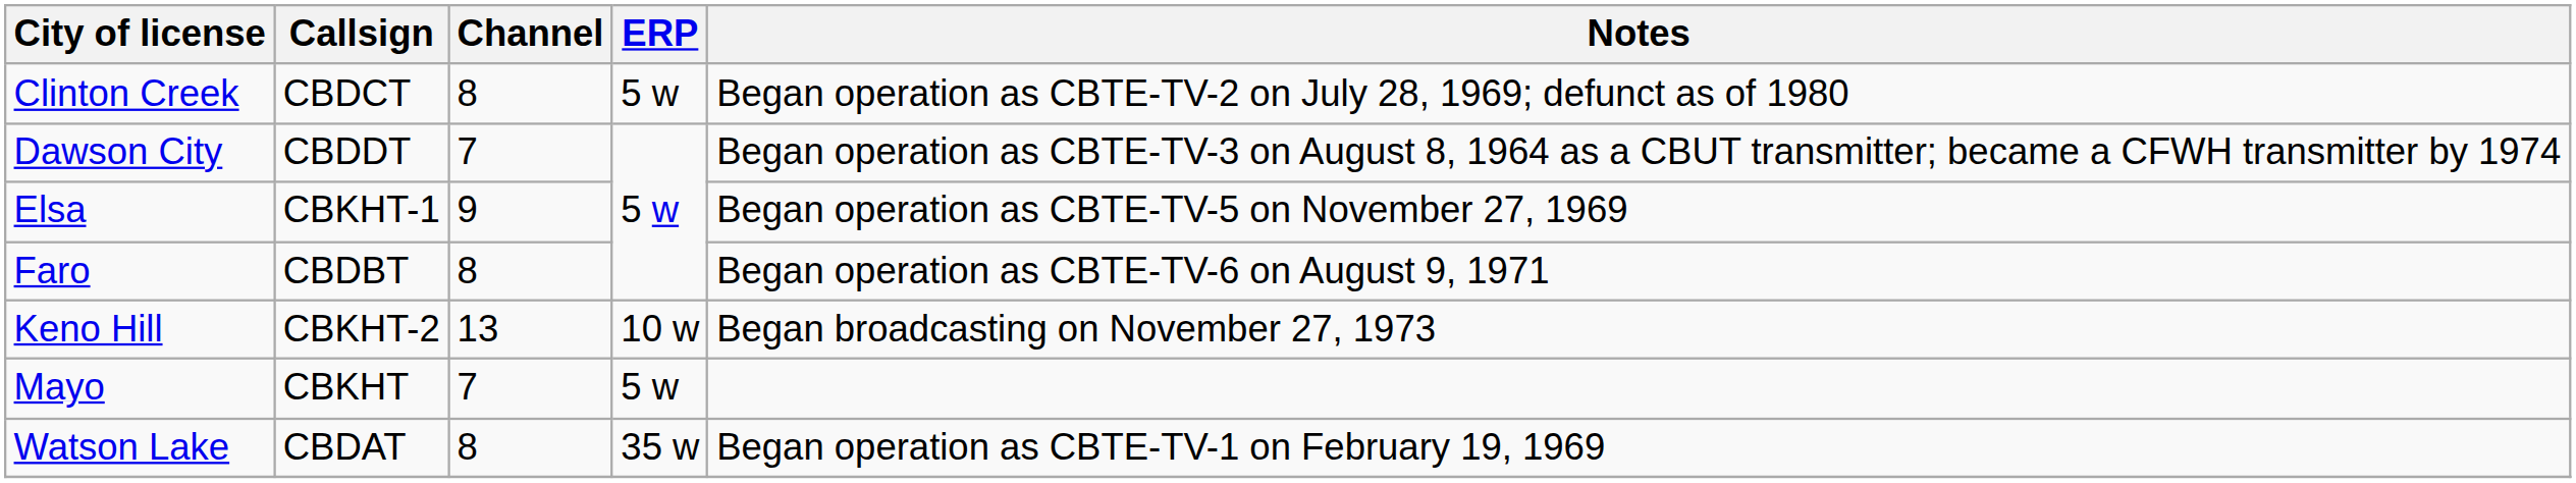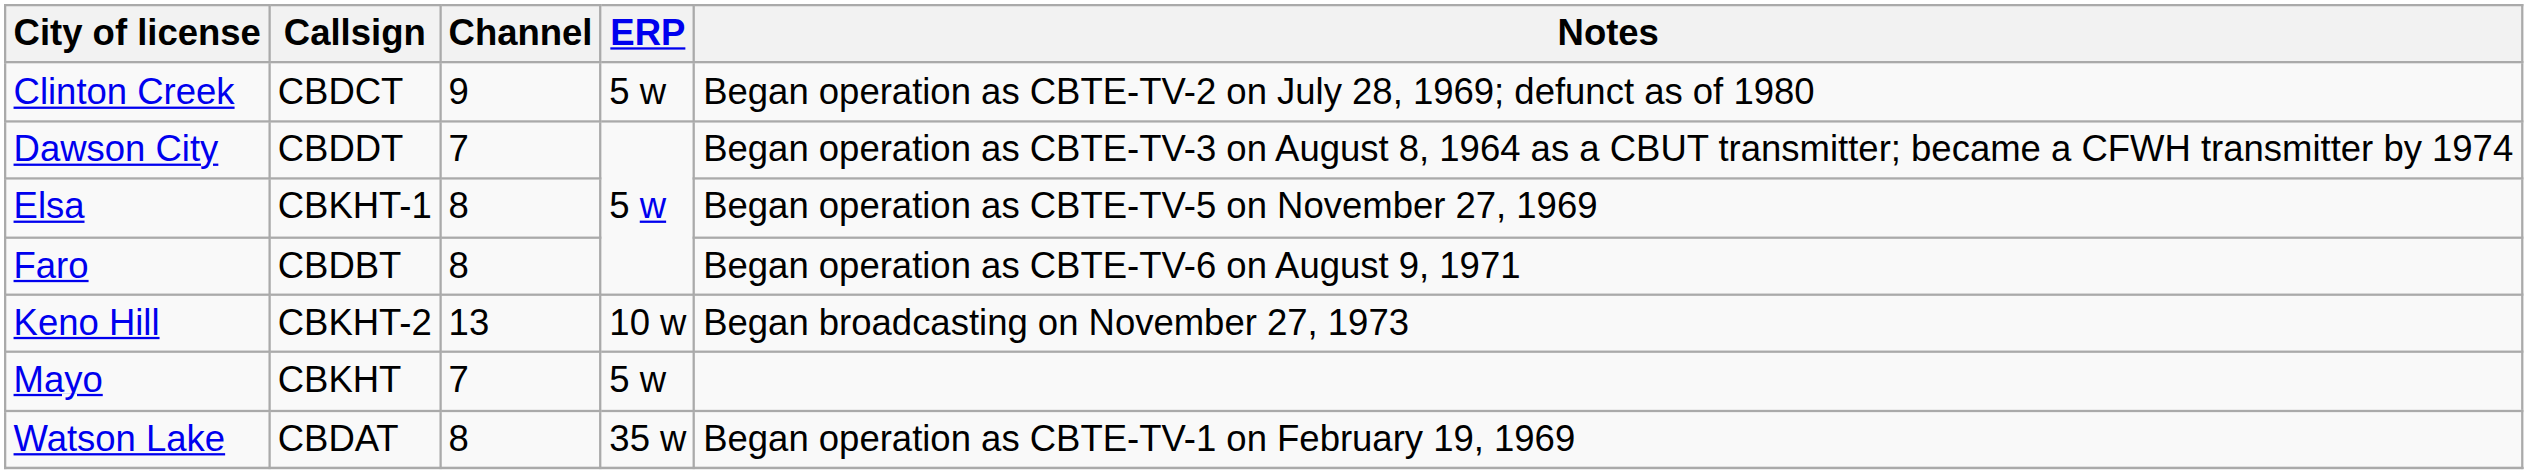Clinton Creek | Channel: 8 -> 9
Elsa | Channel: 9 -> 8
